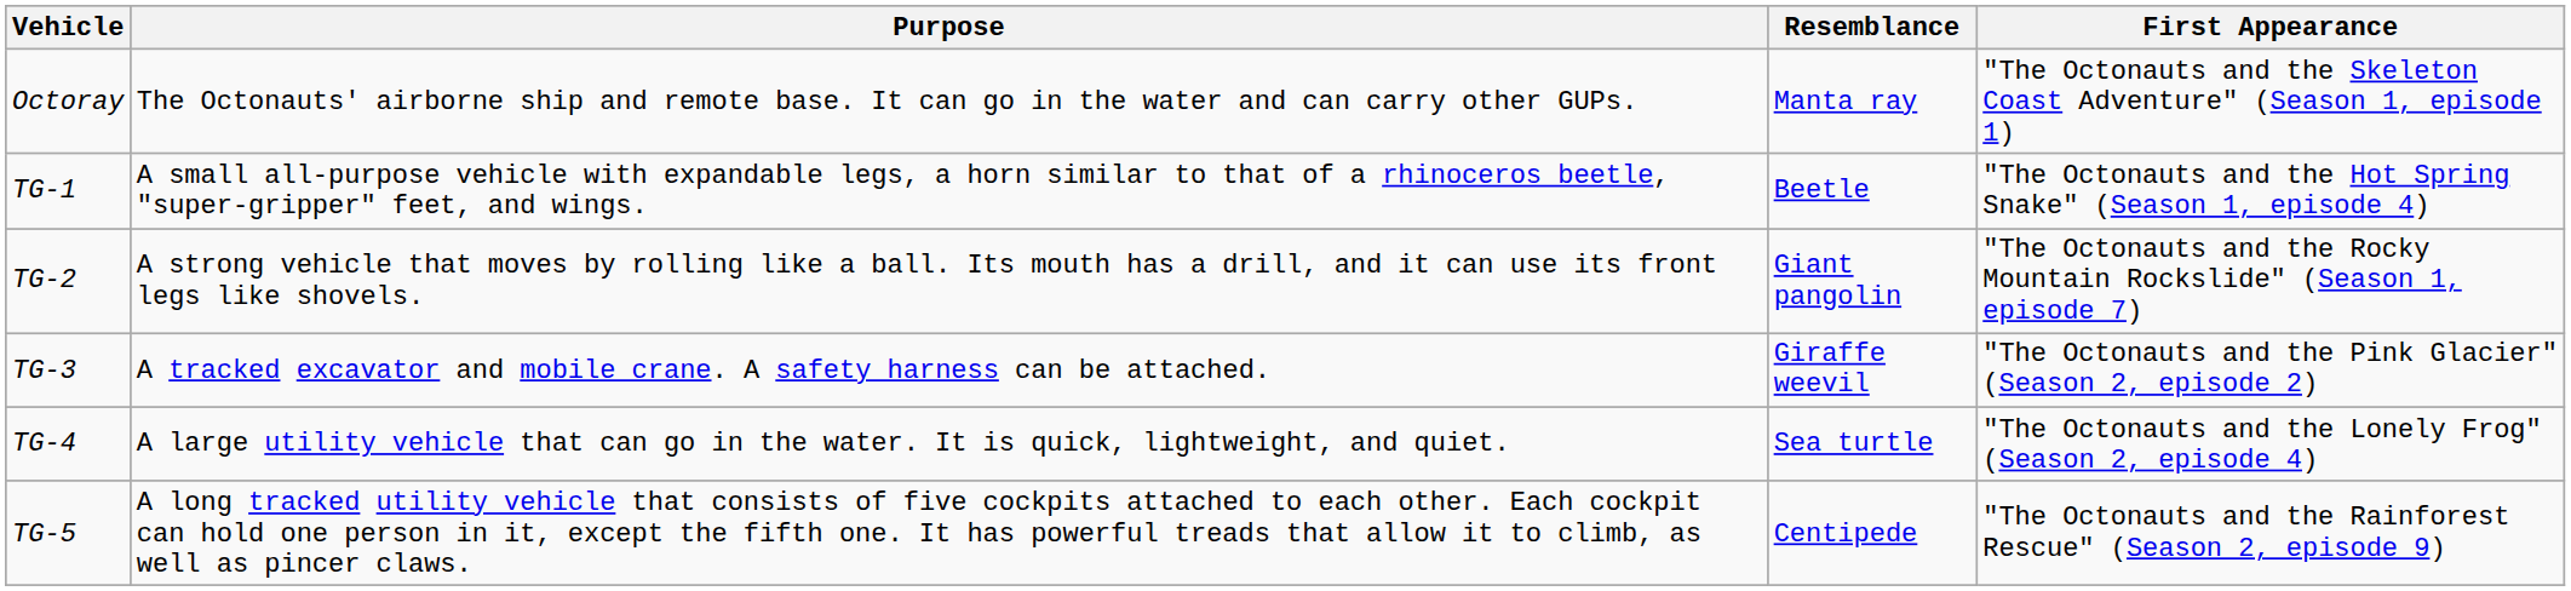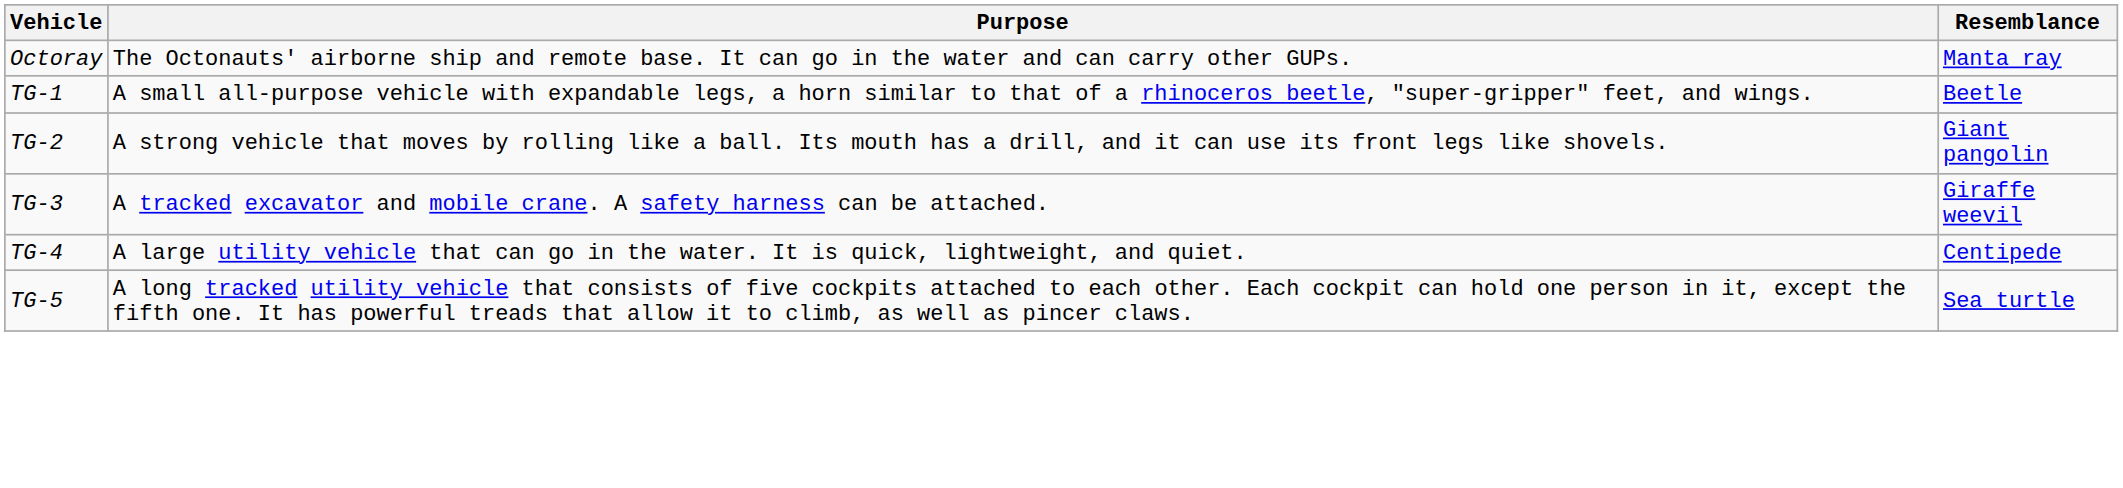- column: First Appearance | "The Octonauts and the Skeleton Coast Adventure" (Season 1, episode 1) | "The Octonauts and the Hot Spring Snake" (Season 1, episode 4) | "The Octonauts and the Rocky Mountain Rockslide" (Season 1, episode 7) | "The Octonauts and the Pink Glacier" (Season 2, episode 2) | "The Octonauts and the Lonely Frog" (Season 2, episode 4) | "The Octonauts and the Rainforest Rescue" (Season 2, episode 9)
TG-4 | Resemblance: Sea turtle -> Centipede
TG-5 | Resemblance: Centipede -> Sea turtle
